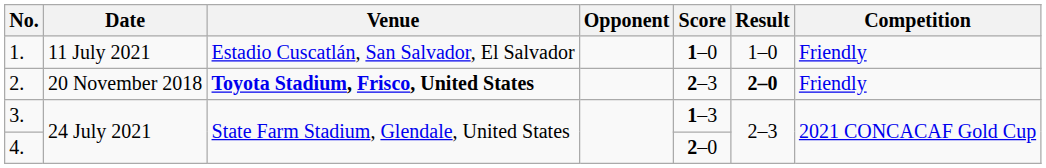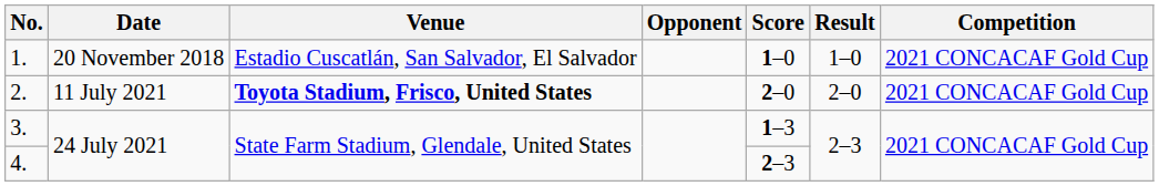1. | Date: 11 July 2021 -> 20 November 2018
1. | Competition: Friendly -> 2021 CONCACAF Gold Cup
2. | Date: 20 November 2018 -> 11 July 2021
2. | Score: 2–3 -> 2–0
2. | Result: bold -> normal
2. | Competition: Friendly -> 2021 CONCACAF Gold Cup
4. | Score: 2–0 -> 2–3
